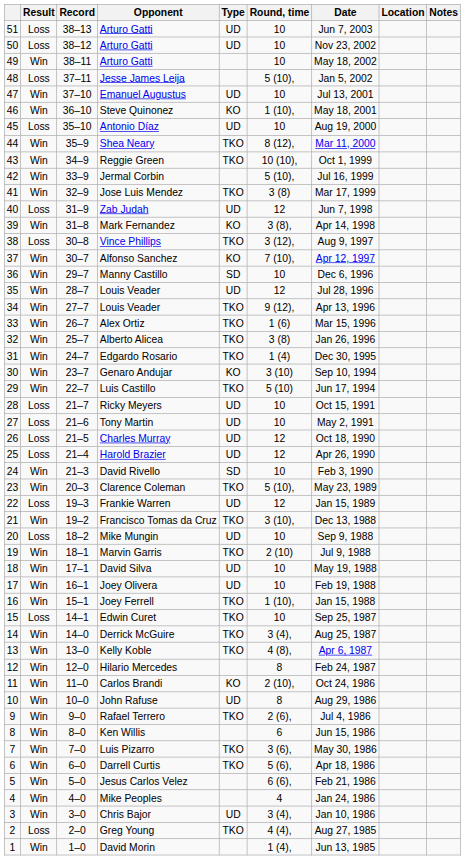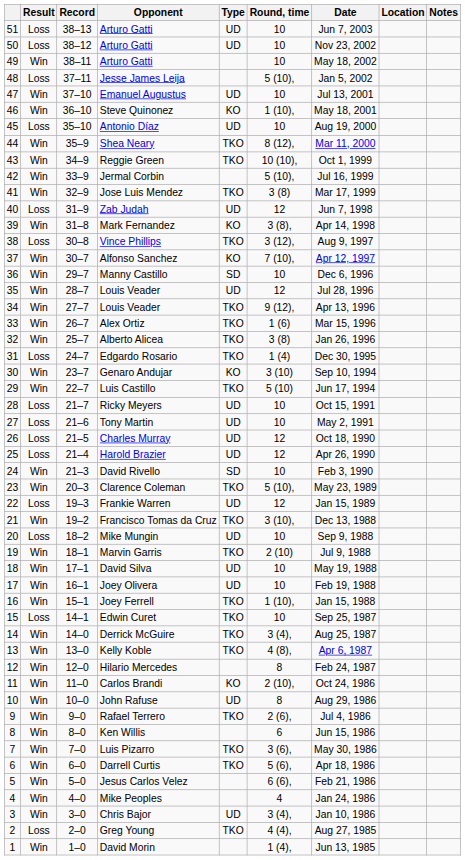Edgardo Rosario | Result: Win -> Loss
